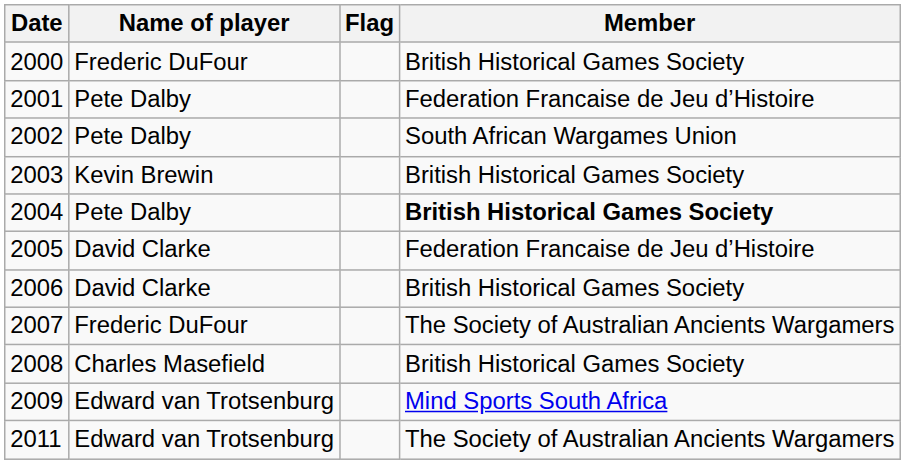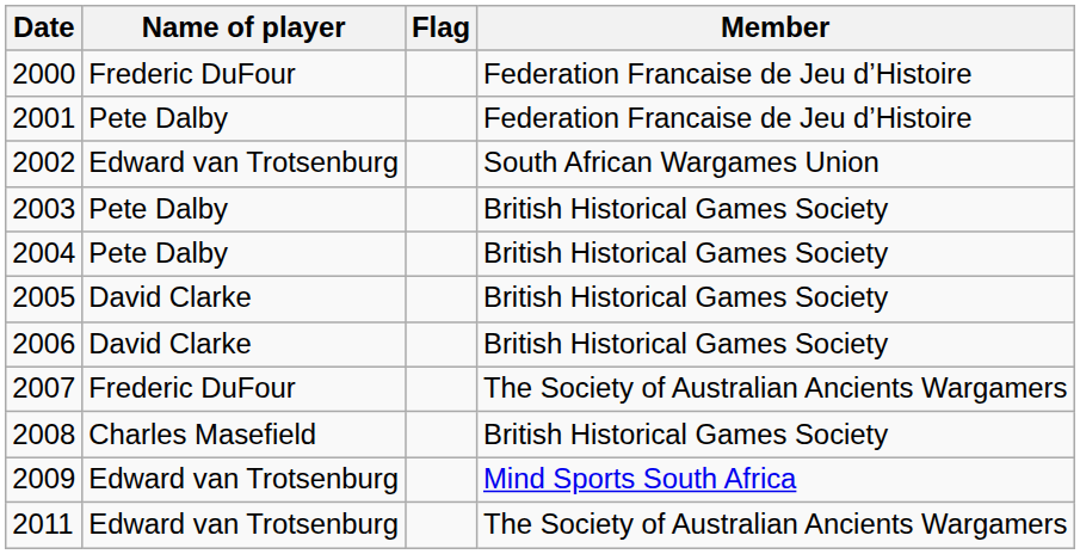2000 | Member: British Historical Games Society -> Federation Francaise de Jeu d’Histoire
2002 | Name of player: Pete Dalby -> Edward van Trotsenburg
2003 | Name of player: Kevin Brewin -> Pete Dalby
2004 | Member: bold -> normal
2005 | Member: Federation Francaise de Jeu d’Histoire -> British Historical Games Society
